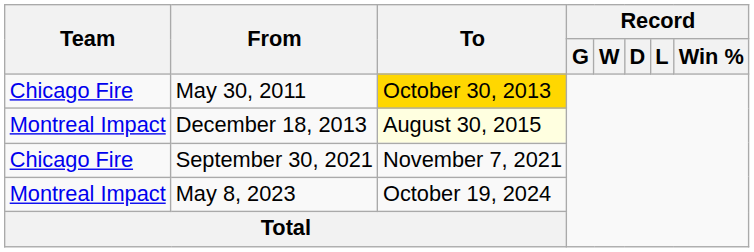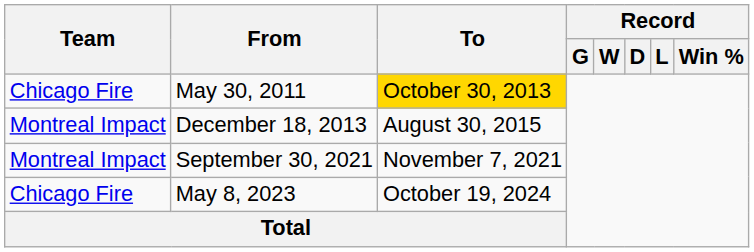December 18, 2013 | To: lightyellow background -> no background
September 30, 2021 | Team: Chicago Fire -> Montreal Impact
May 8, 2023 | Team: Montreal Impact -> Chicago Fire
